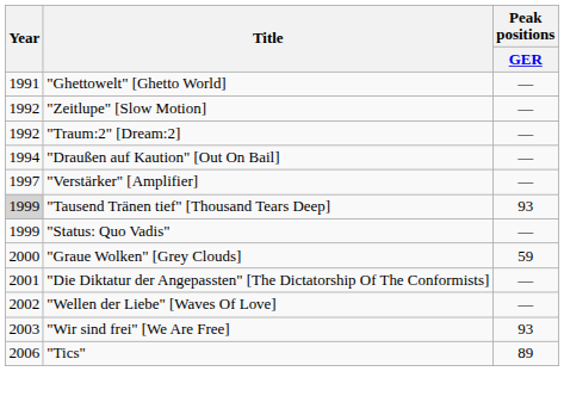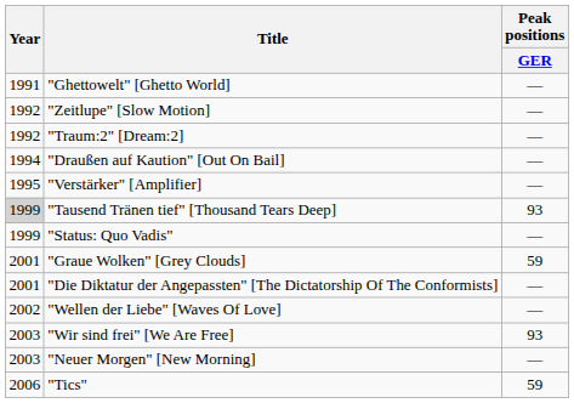"Verstärker" [Amplifier] | Year: 1997 -> 1995
"Graue Wolken" [Grey Clouds] | Year: 2000 -> 2001
+ row: 2003 | "Neuer Morgen" [New Morning] | —
"Tics" | Peak positions / GER: 89 -> 59
